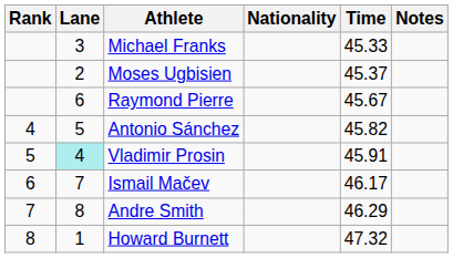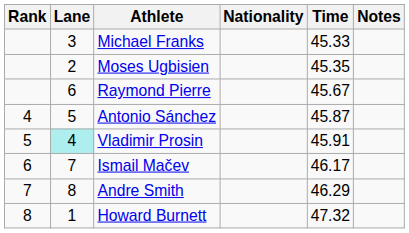Moses Ugbisien | Time: 45.37 -> 45.35
Antonio Sánchez | Time: 45.82 -> 45.87
